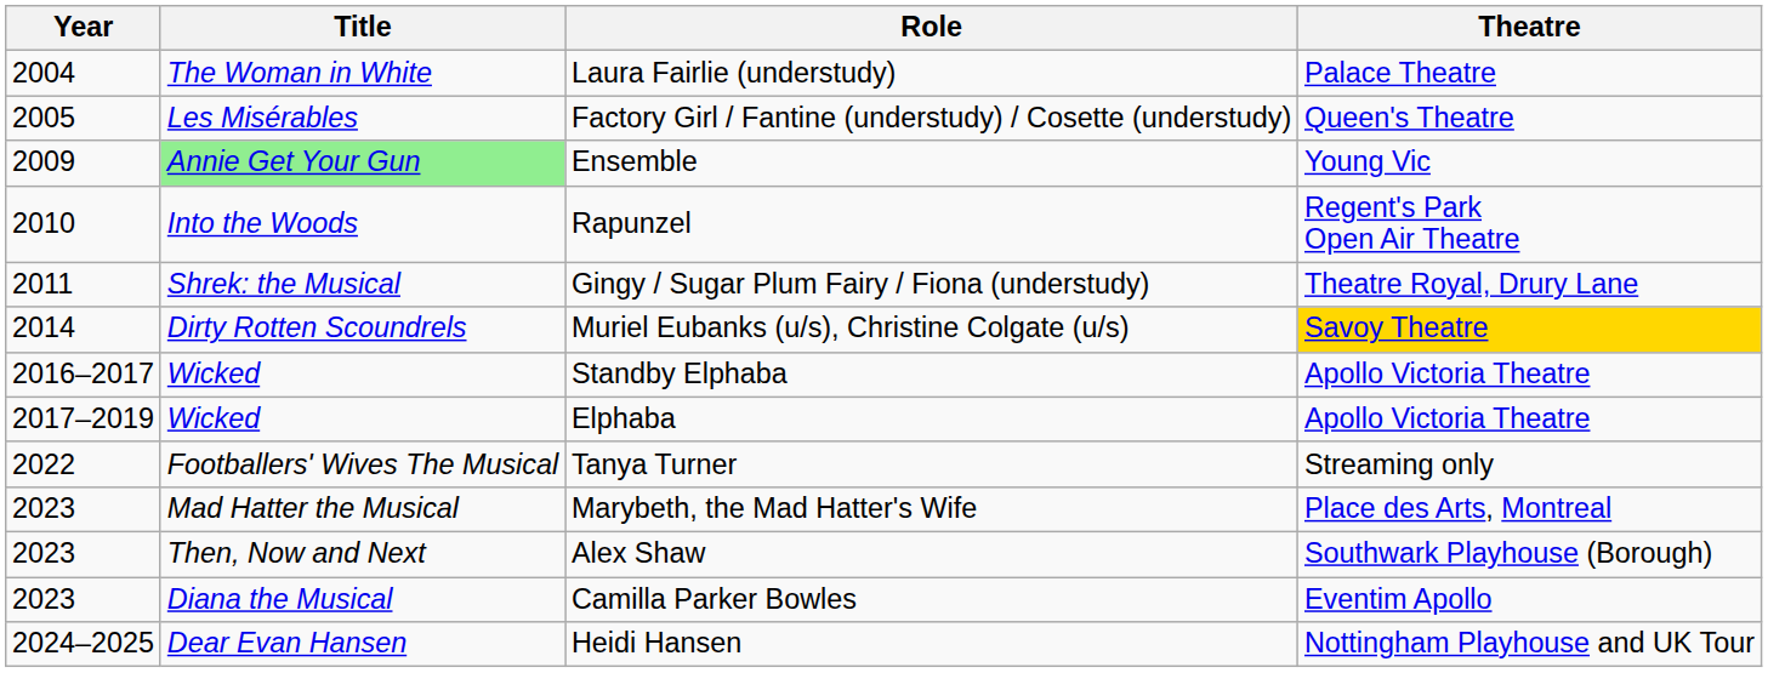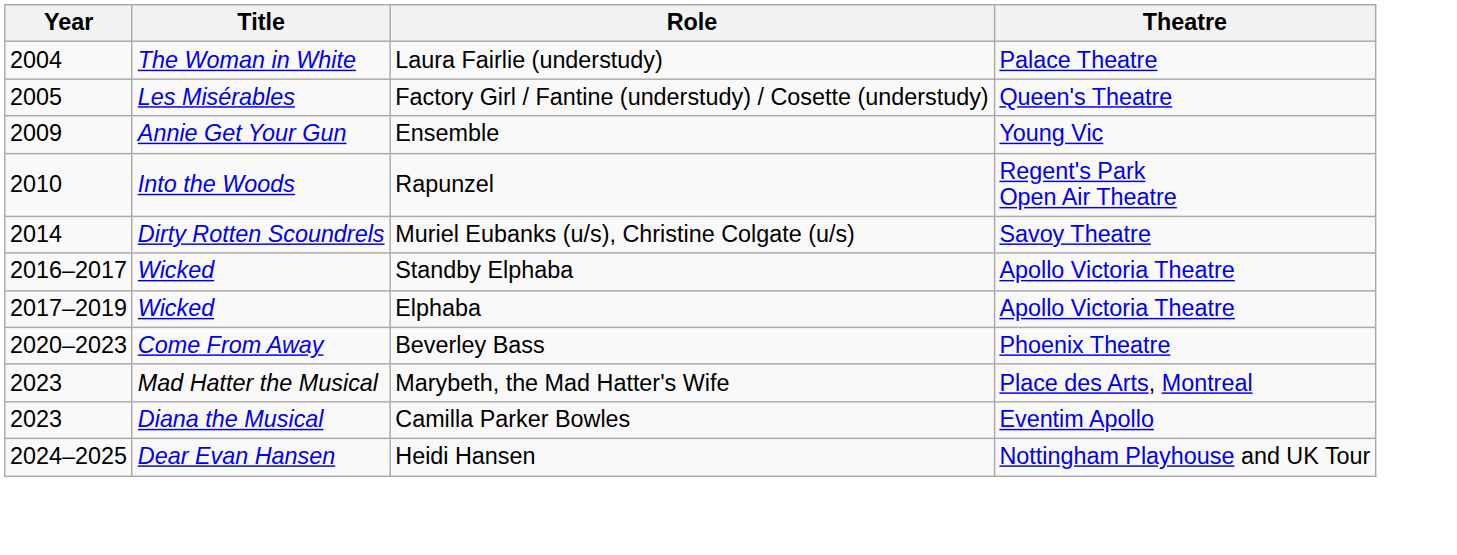Ensemble | Title: lightgreen background -> no background
- row: 2011 | Shrek: the Musical | Gingy / Sugar Plum Fairy / Fiona (understudy) | Theatre Royal, Drury Lane
Muriel Eubanks (u/s), Christine Colgate (u/s) | Theatre: gold background -> no background
+ row: 2020–2023 | Come From Away | Beverley Bass | Phoenix Theatre
- row: 2022 | Footballers' Wives The Musical | Tanya Turner | Streaming only
- row: 2023 | Then, Now and Next | Alex Shaw | Southwark Playhouse (Borough)
